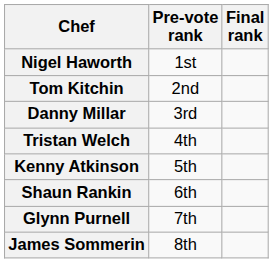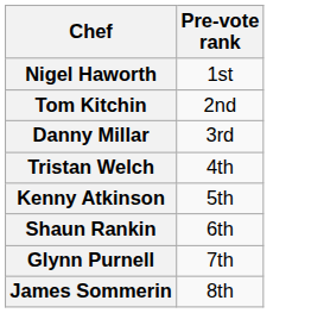- column: Final rank
